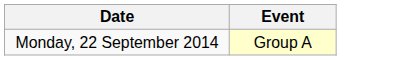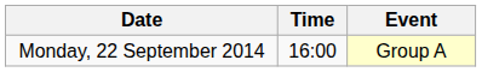+ column: Time | 16:00
